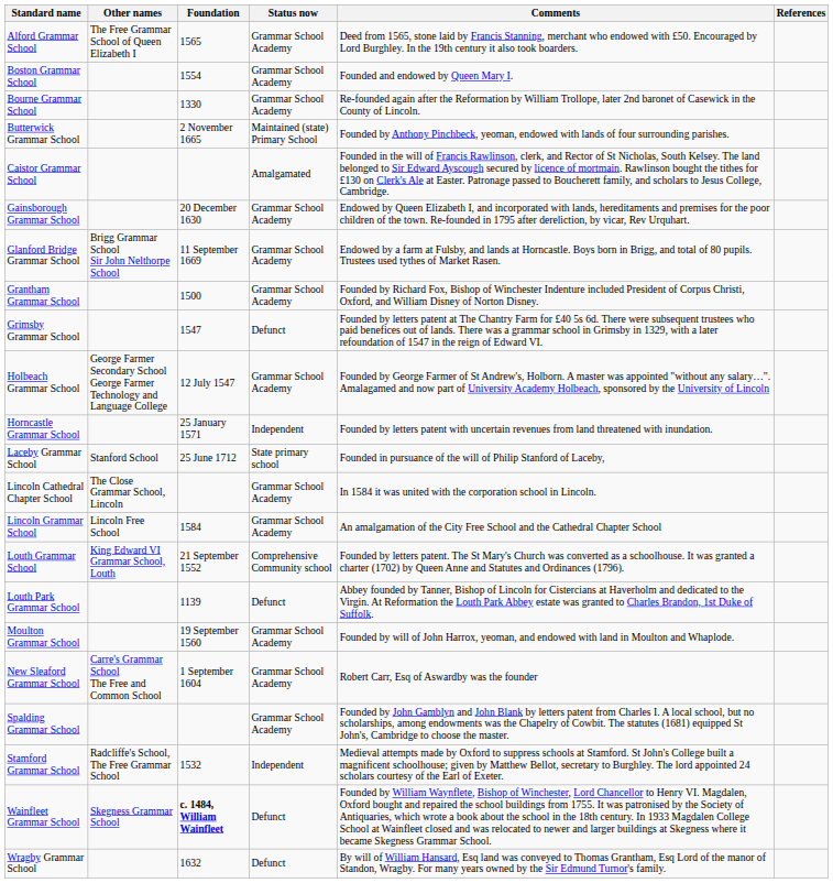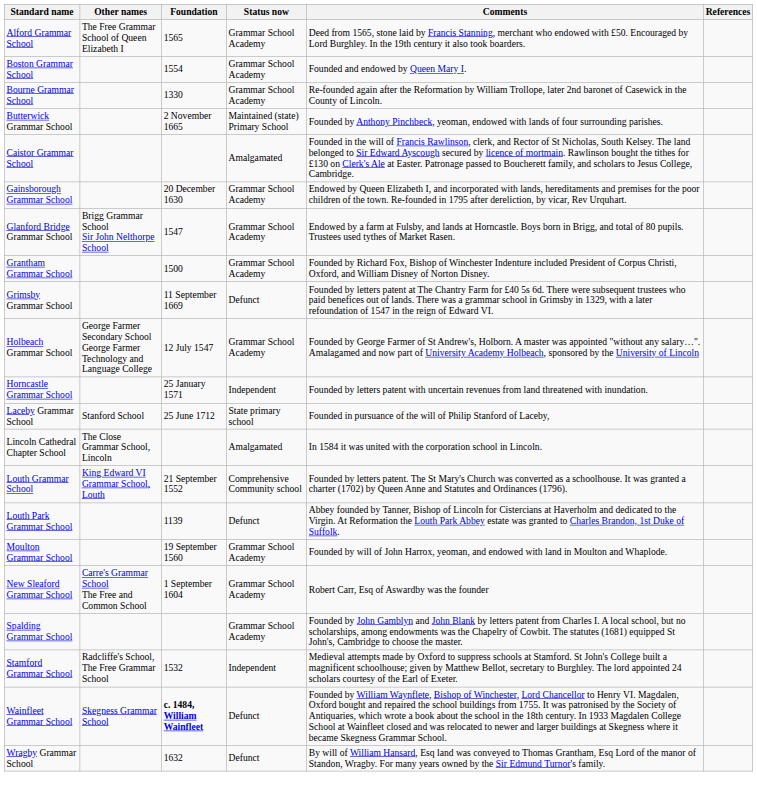Glanford Bridge Grammar School | Foundation: 11 September 1669 -> 1547
Grimsby Grammar School | Foundation: 1547 -> 11 September 1669
Lincoln Cathedral Chapter School | Status now: Grammar School Academy -> Amalgamated
- row: Lincoln Grammar School | Lincoln Free School | 1584 | Grammar School Academy | An amalgamation of the City Free School and the Cathedral Chapter School
